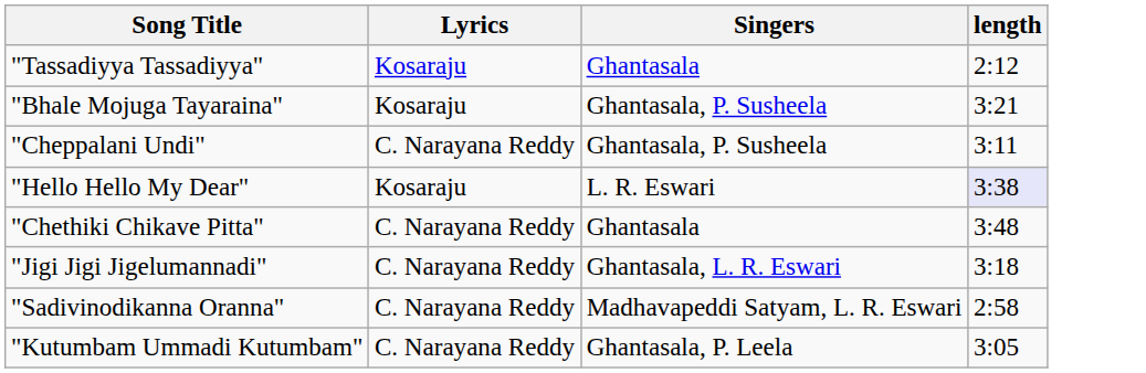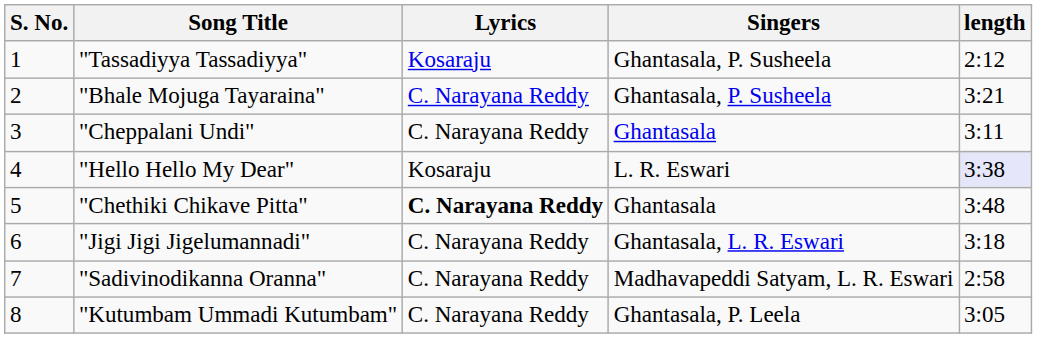+ column: S. No. | 1 | 2 | 3 | 4 | 5 | 6 | 7 | 8
"Tassadiyya Tassadiyya" | Singers: Ghantasala -> Ghantasala, P. Susheela
"Bhale Mojuga Tayaraina" | Lyrics: Kosaraju -> C. Narayana Reddy
"Cheppalani Undi" | Singers: Ghantasala, P. Susheela -> Ghantasala
"Chethiki Chikave Pitta" | Lyrics: normal -> bold
